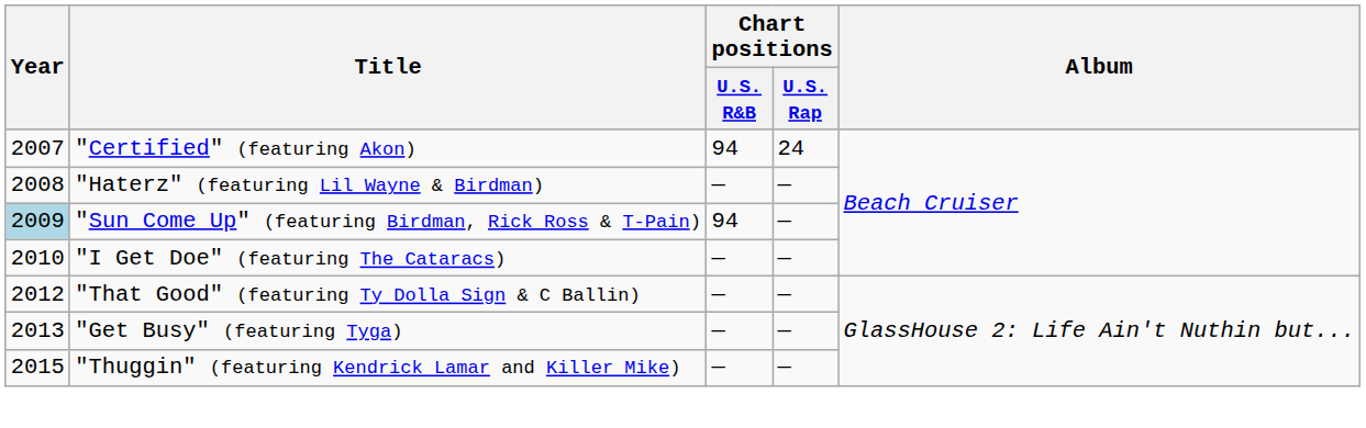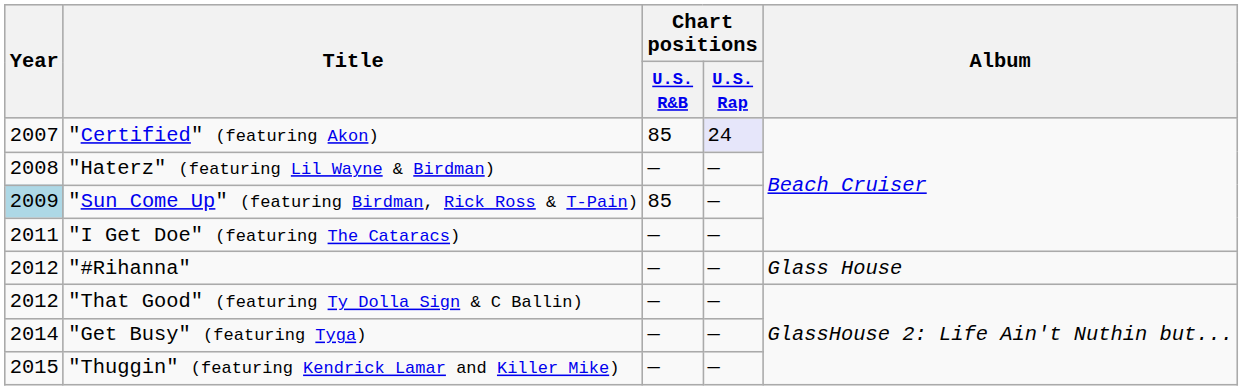"Certified" (featuring Akon) | Chart positions / U.S. R&B: 94 -> 85
"Certified" (featuring Akon) | Chart positions / U.S. Rap: no background -> lavender background
"Sun Come Up" (featuring Birdman, Rick Ross & T-Pain) | Chart positions / U.S. R&B: 94 -> 85
"I Get Doe" (featuring The Cataracs) | Year: 2010 -> 2011
+ row: 2012 | "#Rihanna" | — | — | Glass House
"Get Busy" (featuring Tyga) | Year: 2013 -> 2014
